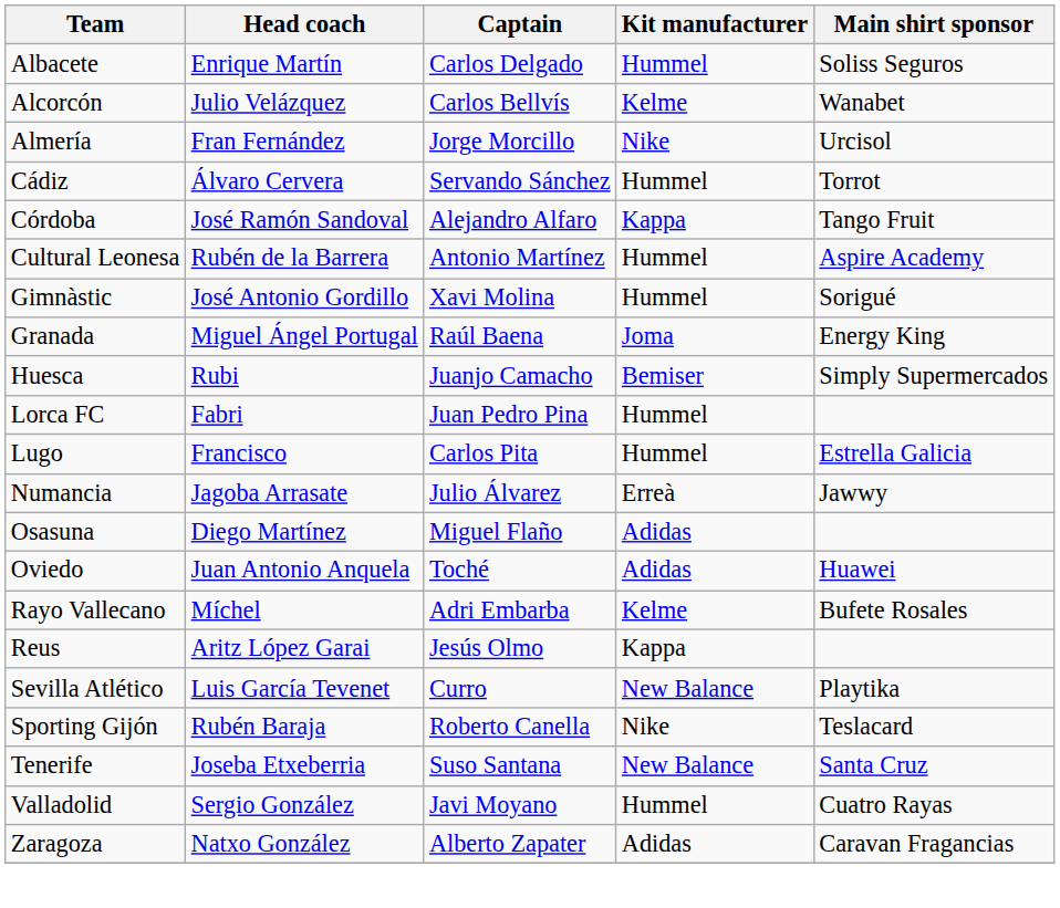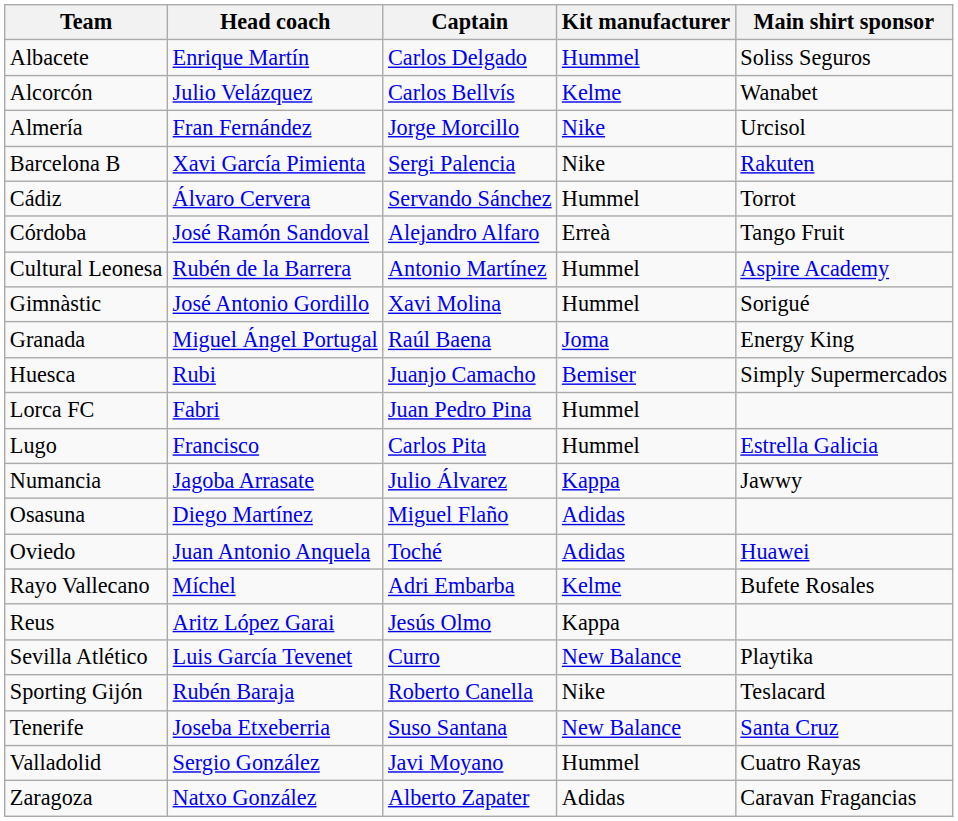+ row: Barcelona B | Xavi García Pimienta | Sergi Palencia | Nike | Rakuten
Córdoba | Kit manufacturer: Kappa -> Erreà
Numancia | Kit manufacturer: Erreà -> Kappa
